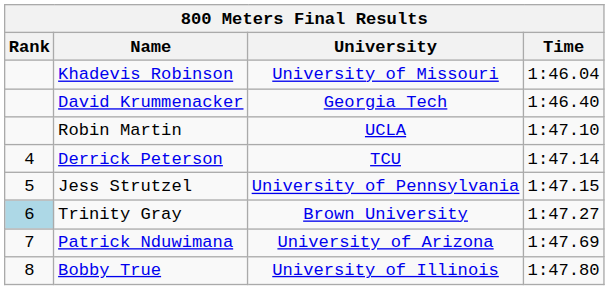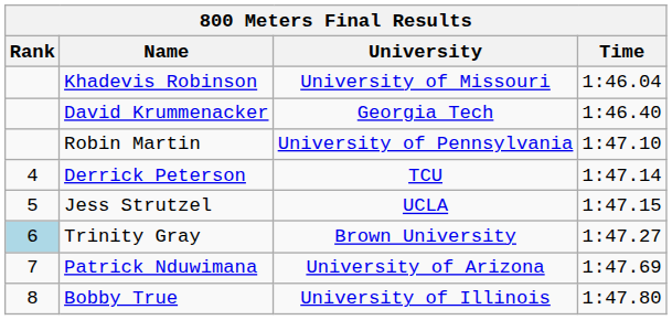Robin Martin | University: UCLA -> University of Pennsylvania
Jess Strutzel | University: University of Pennsylvania -> UCLA
